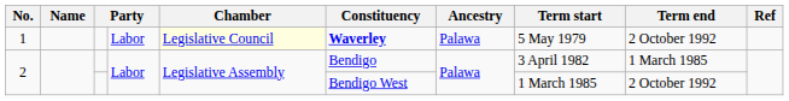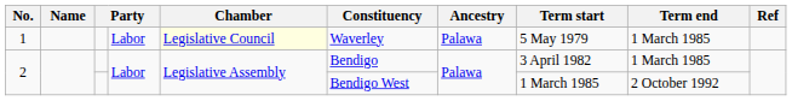1 | Constituency: bold -> normal
1 | Term end: 2 October 1992 -> 1 March 1985
